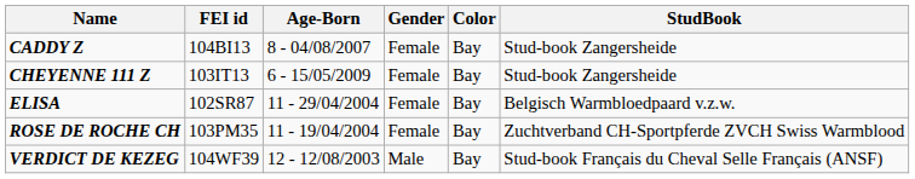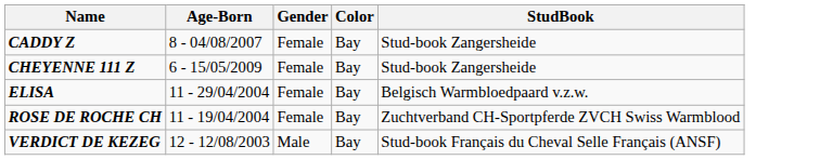- column: FEI id | 104BI13 | 103IT13 | 102SR87 | 103PM35 | 104WF39
